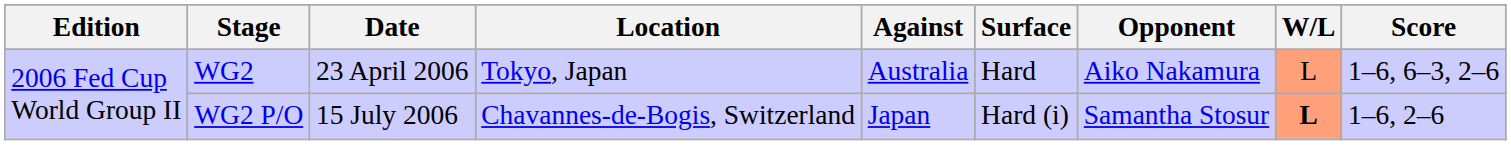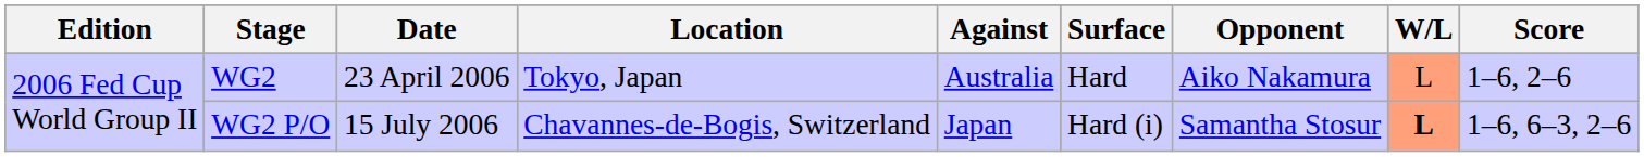WG2 | Score: 1–6, 6–3, 2–6 -> 1–6, 2–6
WG2 P/O | Score: 1–6, 2–6 -> 1–6, 6–3, 2–6
